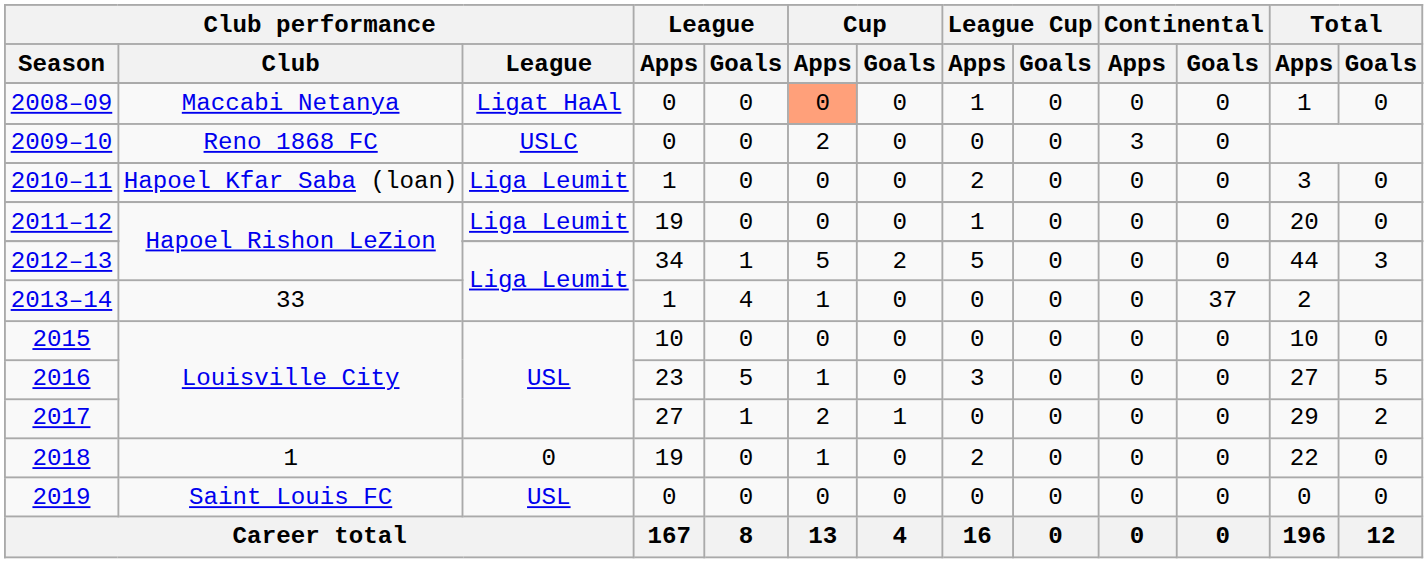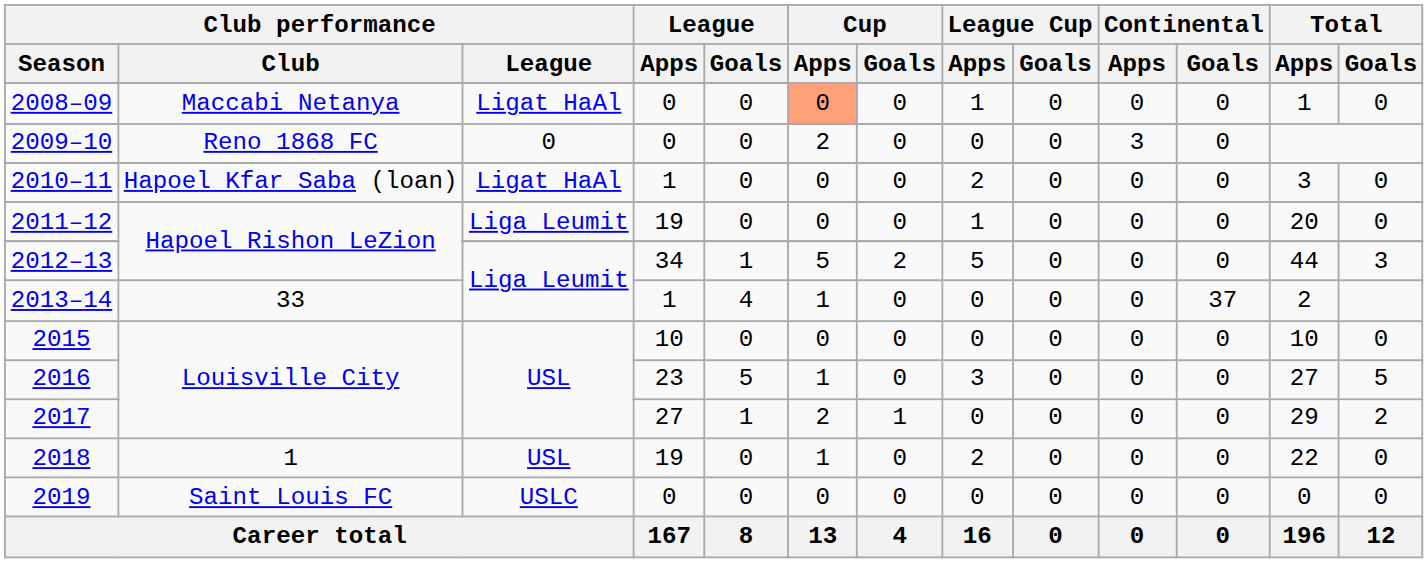2009–10 | Club performance / League: USLC -> 0
2010–11 | Club performance / League: Liga Leumit -> Ligat HaAl
2018 | Club performance / League: 0 -> USL
2019 | Club performance / League: USL -> USLC
